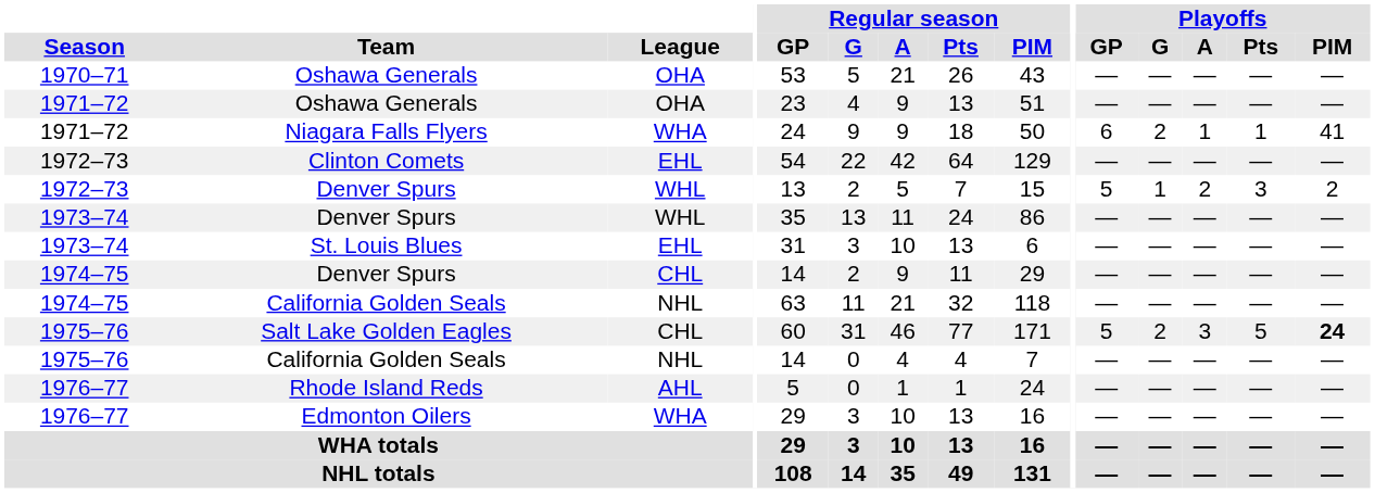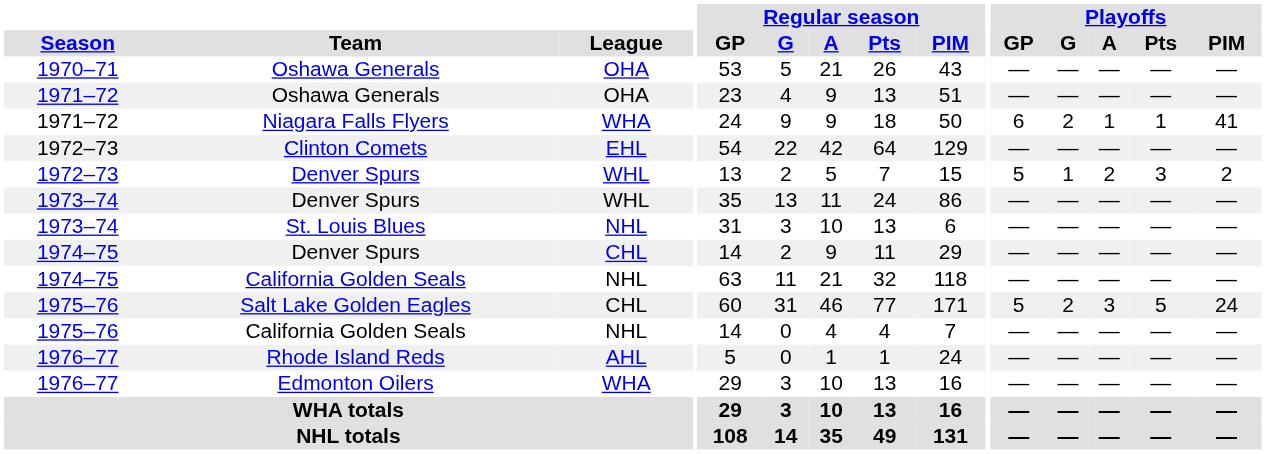St. Louis Blues | League: EHL -> NHL
Salt Lake Golden Eagles | Playoffs / PIM: bold -> normal
